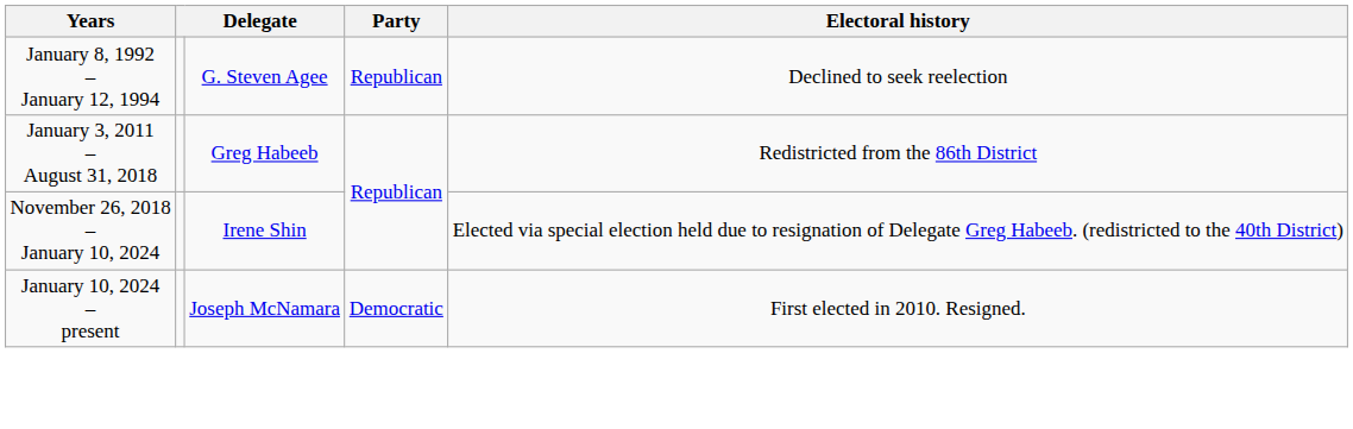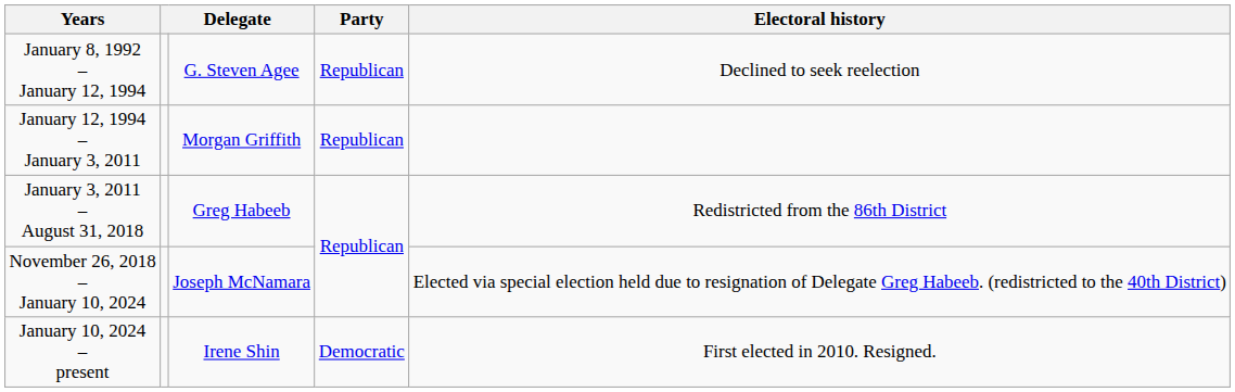+ row: January 12, 1994 – January 3, 2011 | Morgan Griffith | Republican
November 26, 2018 – January 10, 2024 | column 3: Irene Shin -> Joseph McNamara
January 10, 2024 – present | column 3: Joseph McNamara -> Irene Shin
